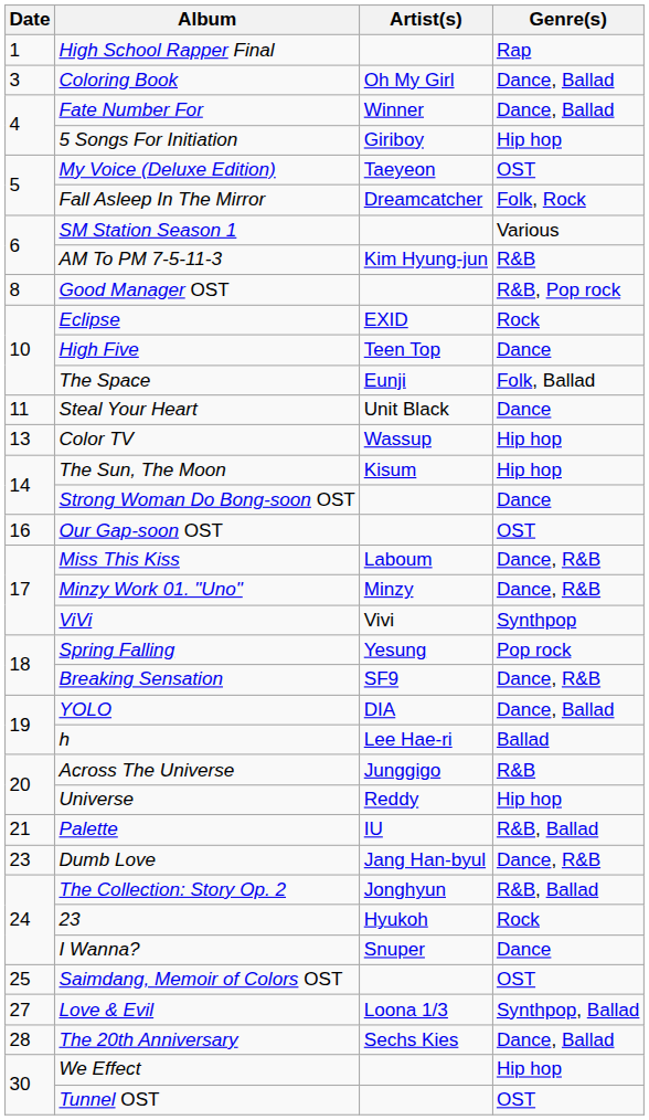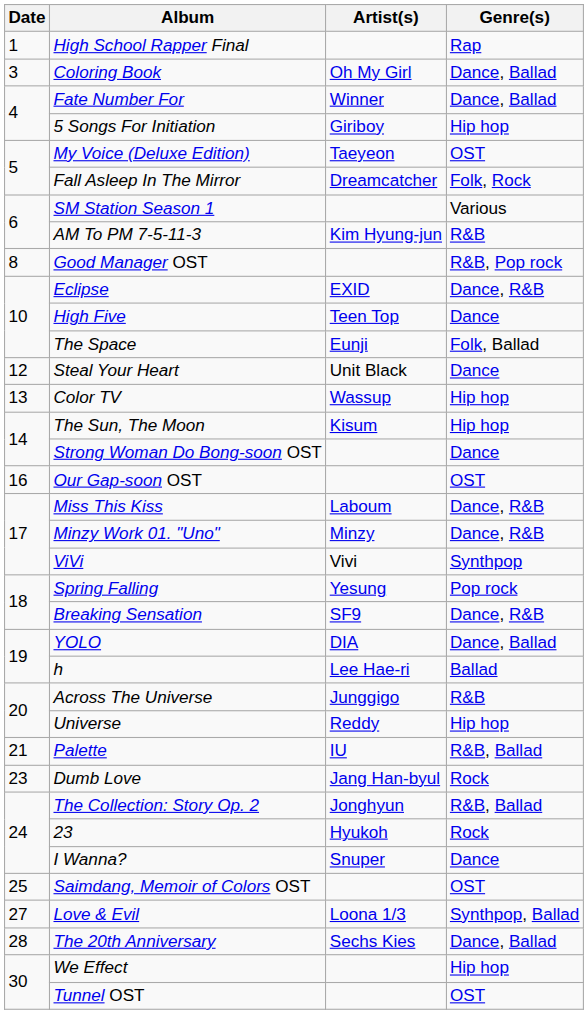Eclipse | Genre(s): Rock -> Dance, R&B
Steal Your Heart | Date: 11 -> 12
Dumb Love | Genre(s): Dance, R&B -> Rock
